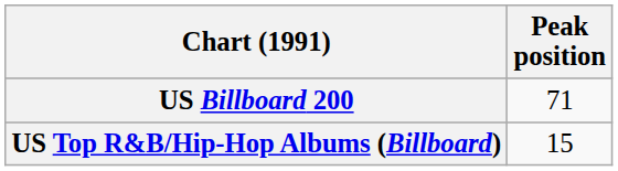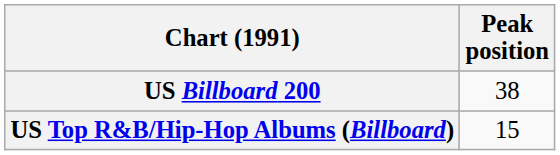US Billboard 200 | Peak position: 71 -> 38
